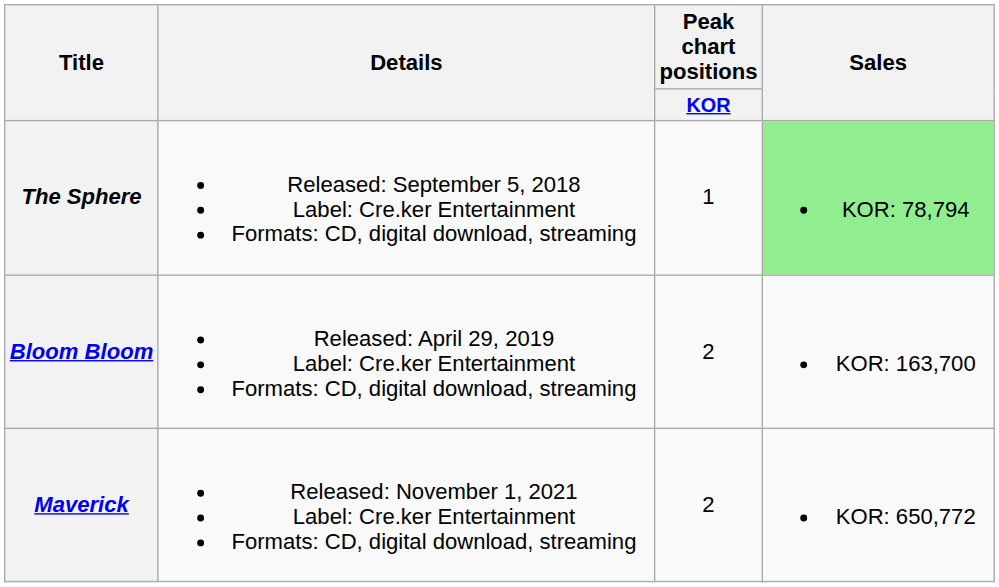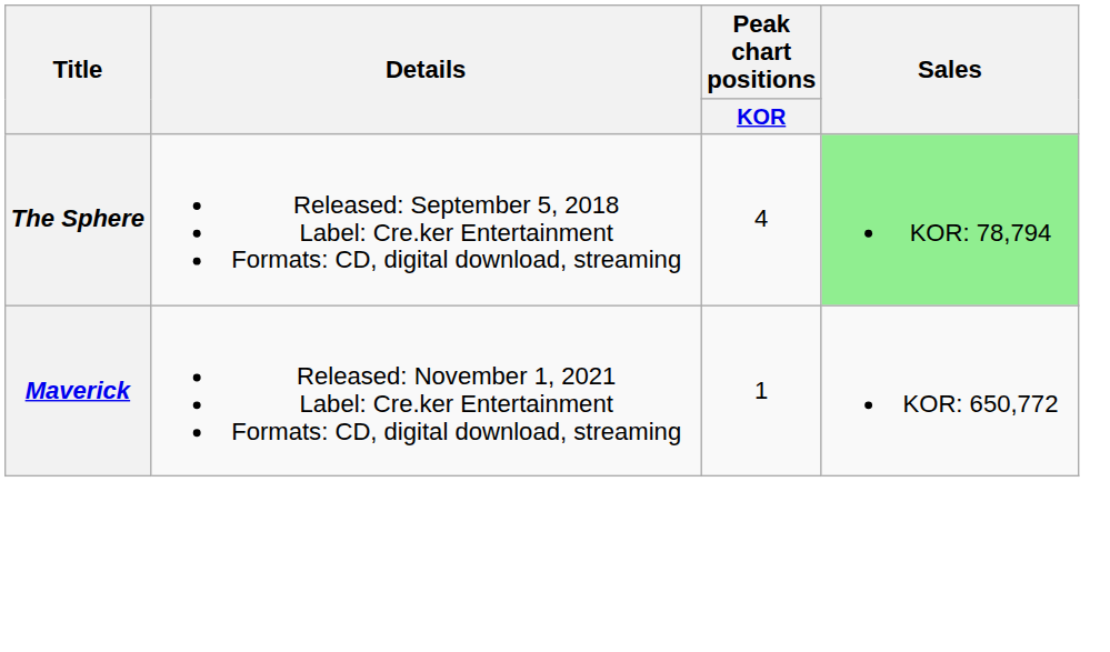The Sphere | Peak chart positions / KOR: 1 -> 4
- row: Bloom Bloom | Released: April 29, 2019 Label: Cre.ker Entertainment Formats: CD, digital download, streaming | 2 | KOR: 163,700
Maverick | Peak chart positions / KOR: 2 -> 1
